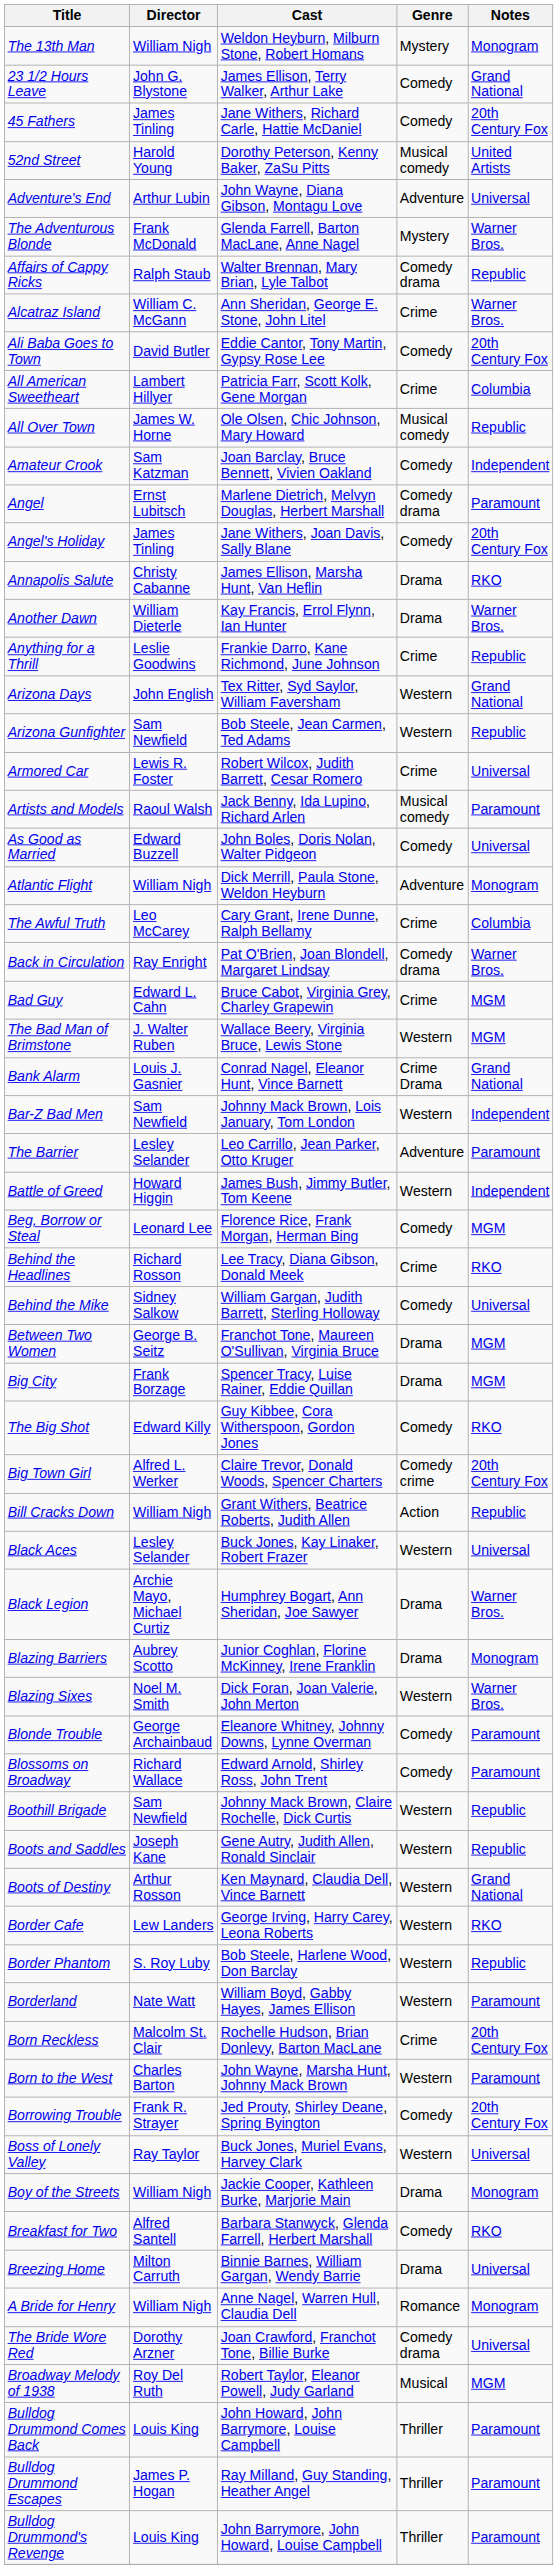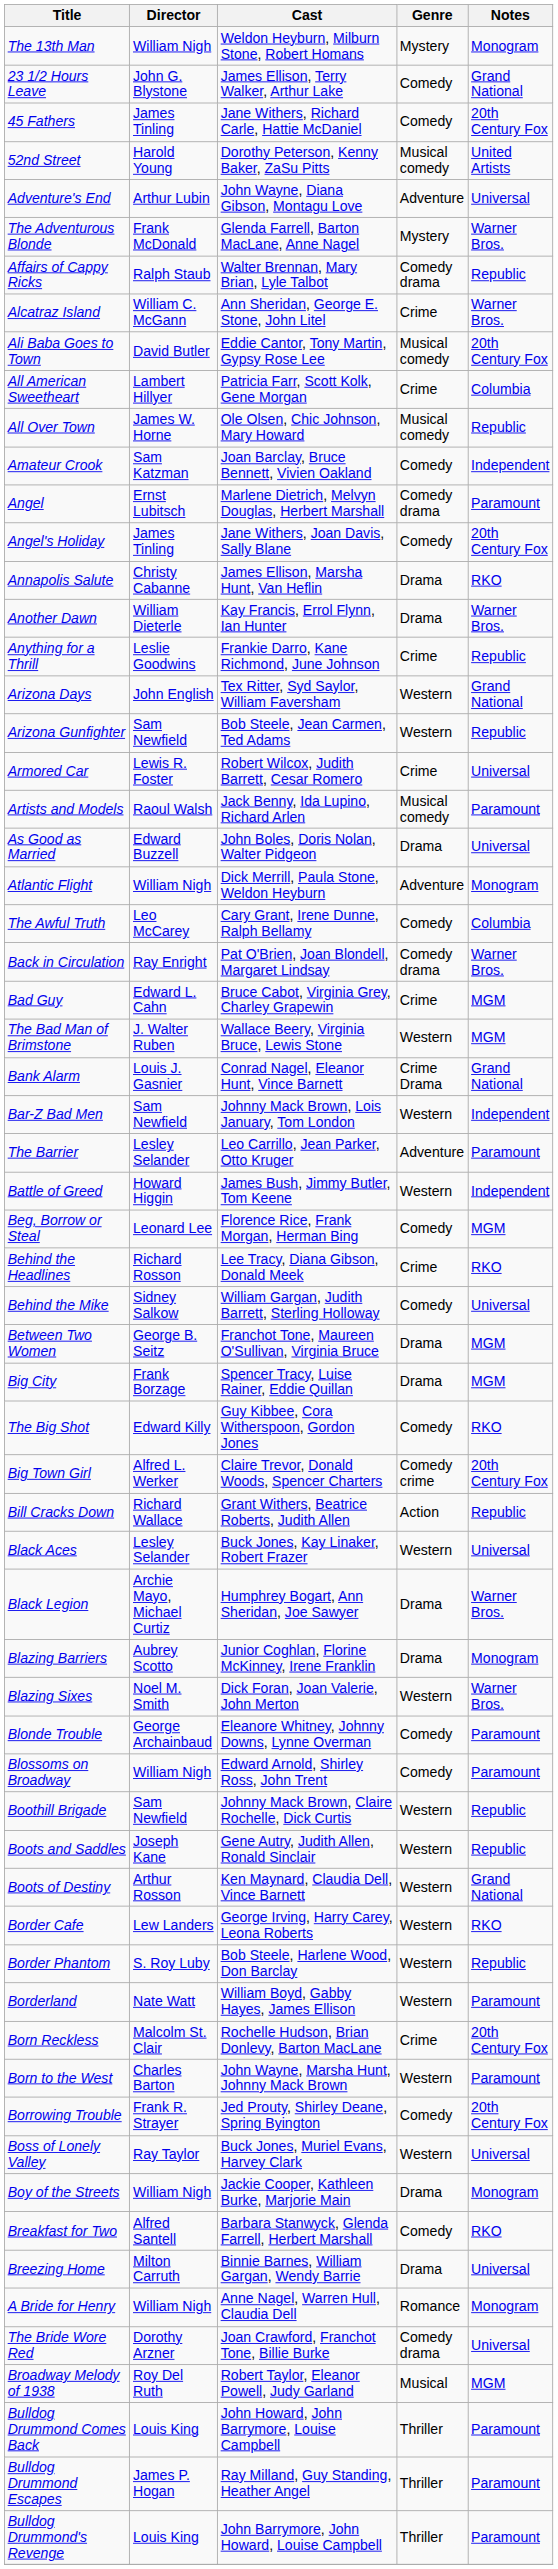Ali Baba Goes to Town | Genre: Comedy -> Musical comedy
As Good as Married | Genre: Comedy -> Drama
The Awful Truth | Genre: Crime -> Comedy
Bill Cracks Down | Director: William Nigh -> Richard Wallace
Blossoms on Broadway | Director: Richard Wallace -> William Nigh
